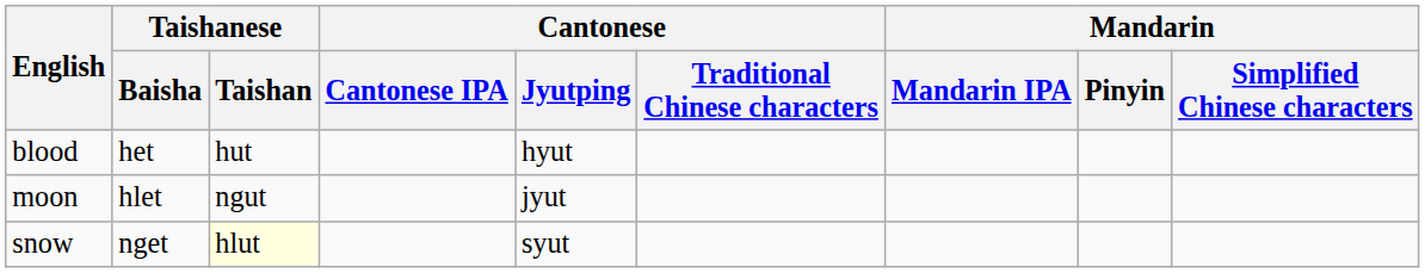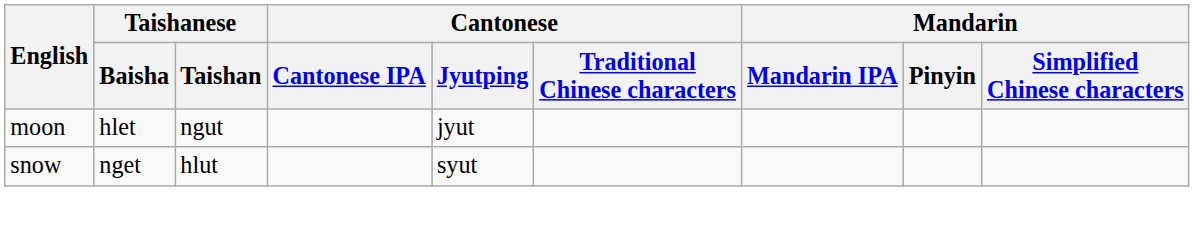- row: blood | het | hut | hyut
snow | Taishanese / Taishan: lightyellow background -> no background
